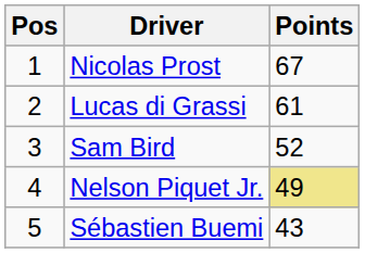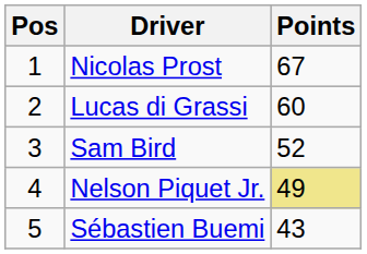Lucas di Grassi | Points: 61 -> 60
